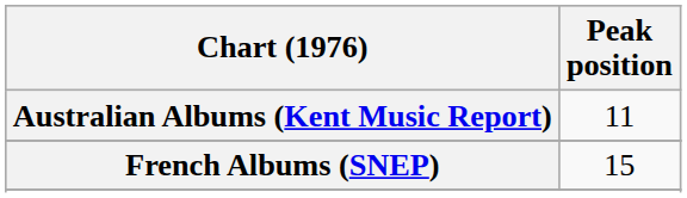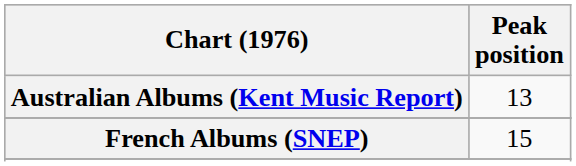Australian Albums (Kent Music Report) | Peak position: 11 -> 13
